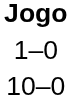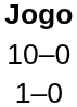rows swapped: 10–0 <-> 1–0
